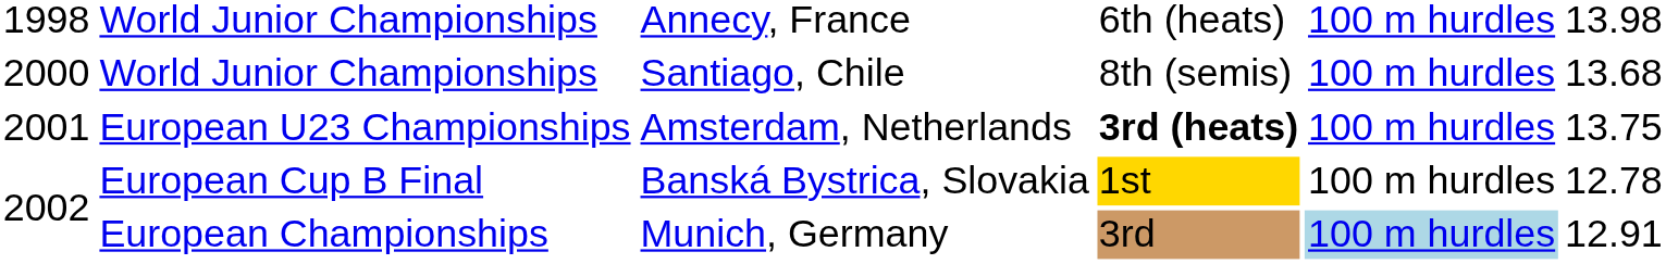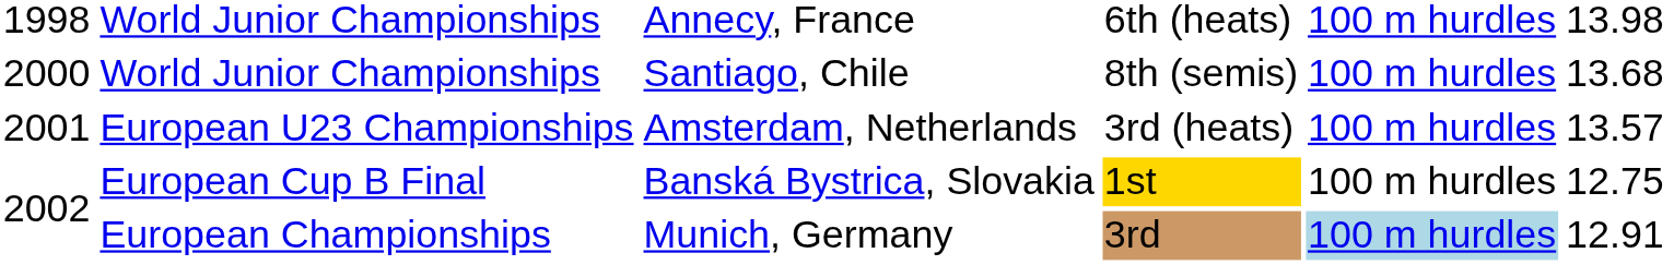European U23 Championships | column 4: bold -> normal
European U23 Championships | column 6: 13.75 -> 13.57
European Cup B Final | column 6: 12.78 -> 12.75
